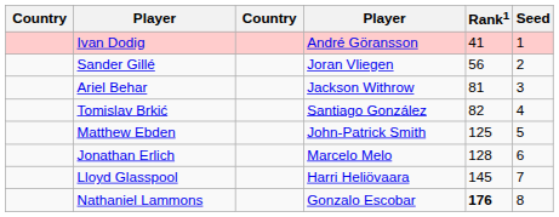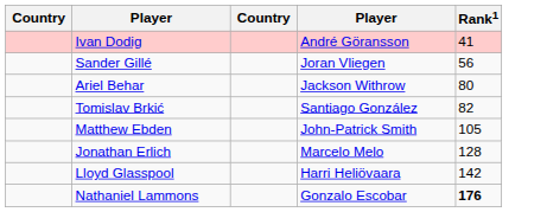- column: Seed | 1 | 2 | 3 | 4 | 5 | 6 | 7 | 8
Ariel Behar | Rank1: 81 -> 80
Matthew Ebden | Rank1: 125 -> 105
Lloyd Glasspool | Rank1: 145 -> 142
